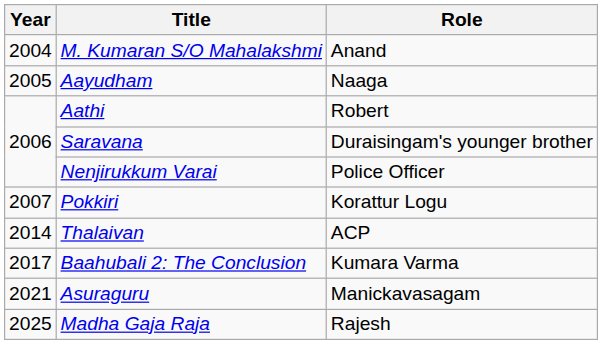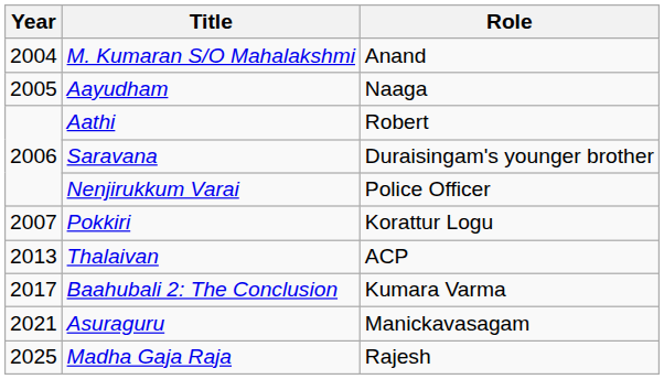Thalaivan | Year: 2014 -> 2013
